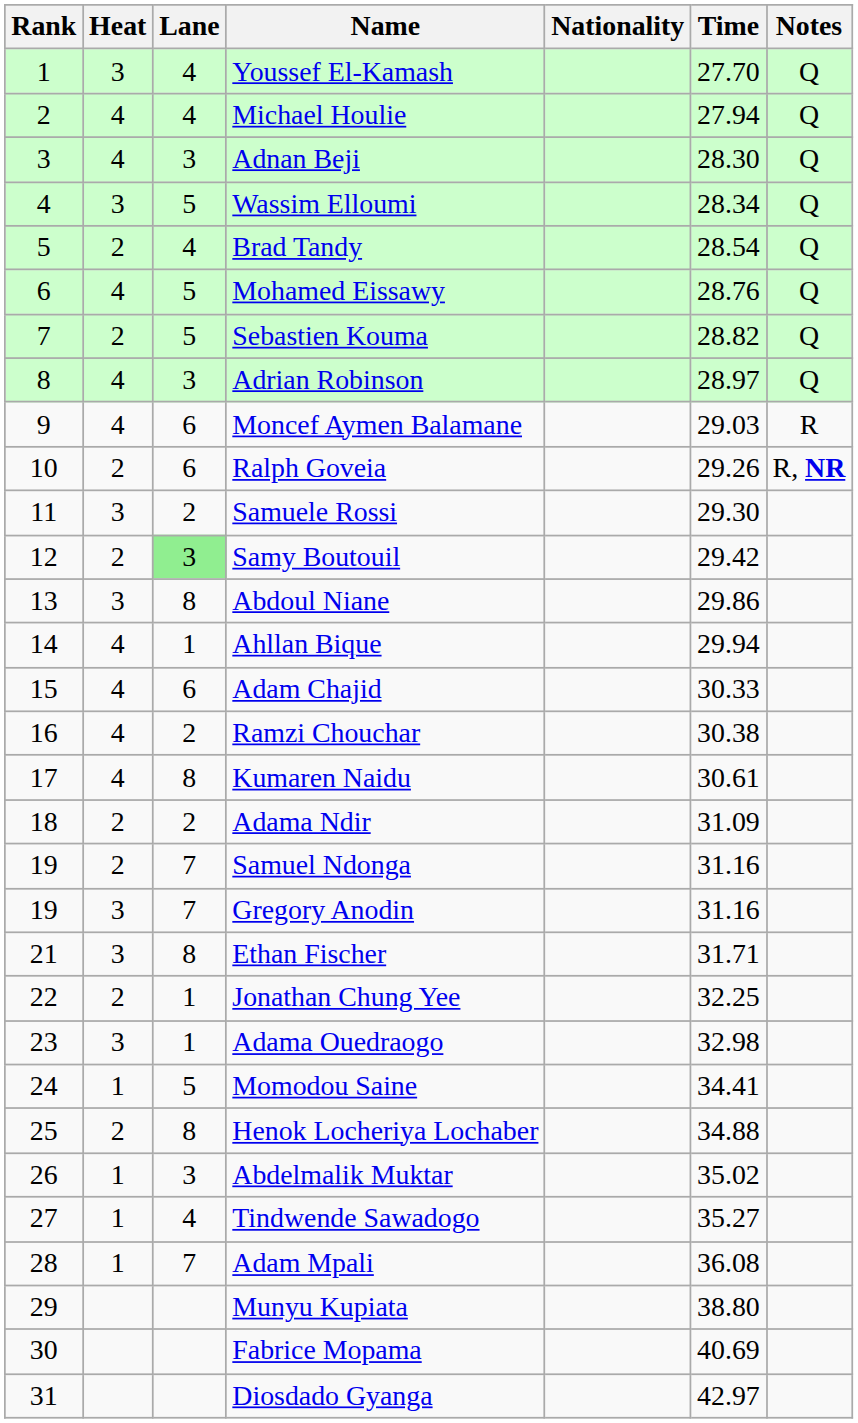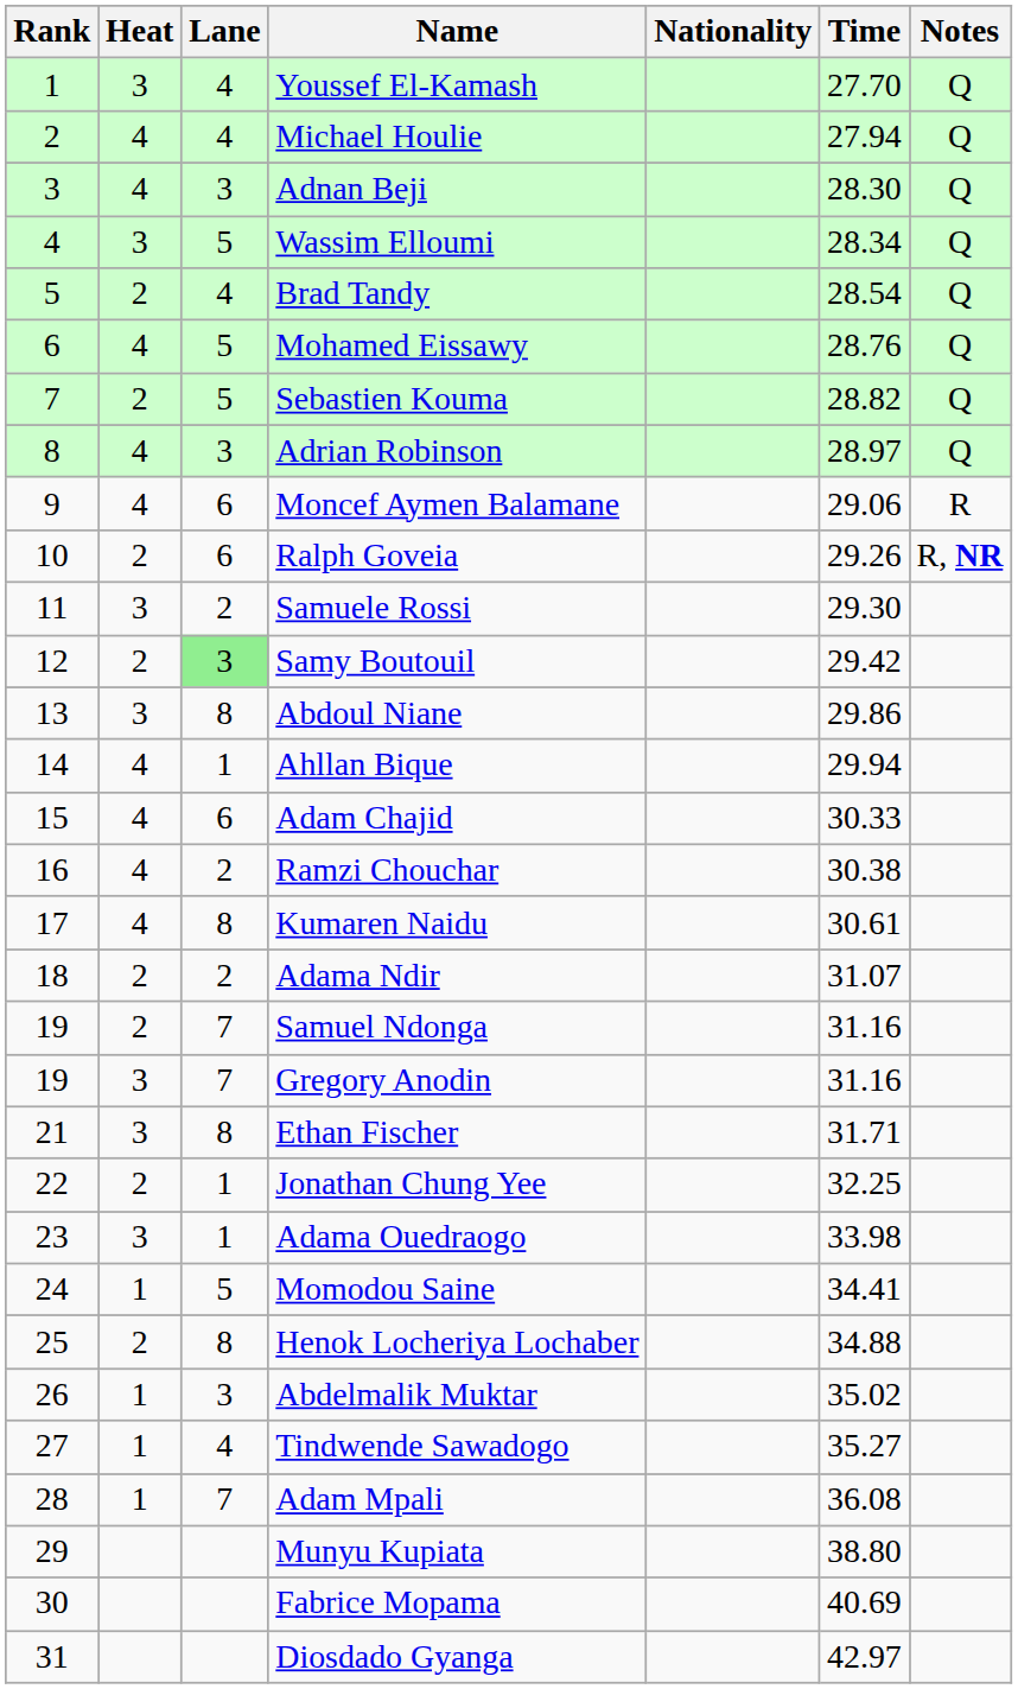Moncef Aymen Balamane | Time: 29.03 -> 29.06
Adama Ndir | Time: 31.09 -> 31.07
Adama Ouedraogo | Time: 32.98 -> 33.98
